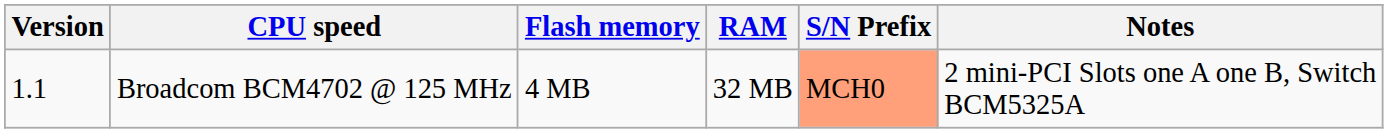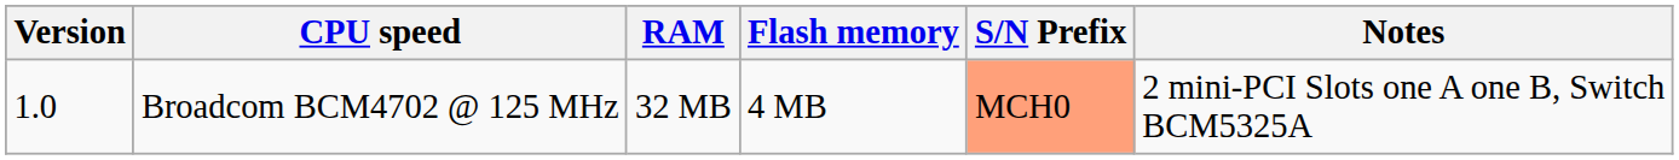columns swapped: RAM <-> Flash memory
Broadcom BCM4702 @ 125 MHz | Version: 1.1 -> 1.0
